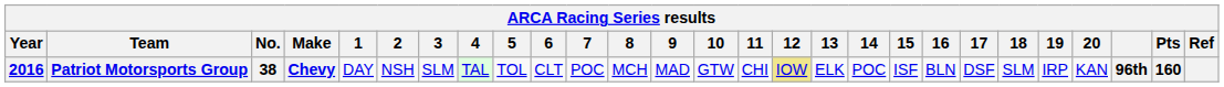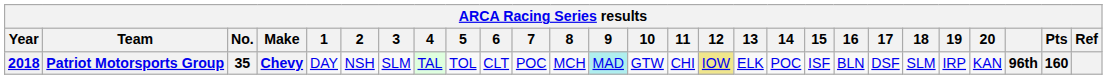Patriot Motorsports Group | Year: 2016 -> 2018
Patriot Motorsports Group | No.: 38 -> 35
Patriot Motorsports Group | 9: no background -> paleturquoise background
